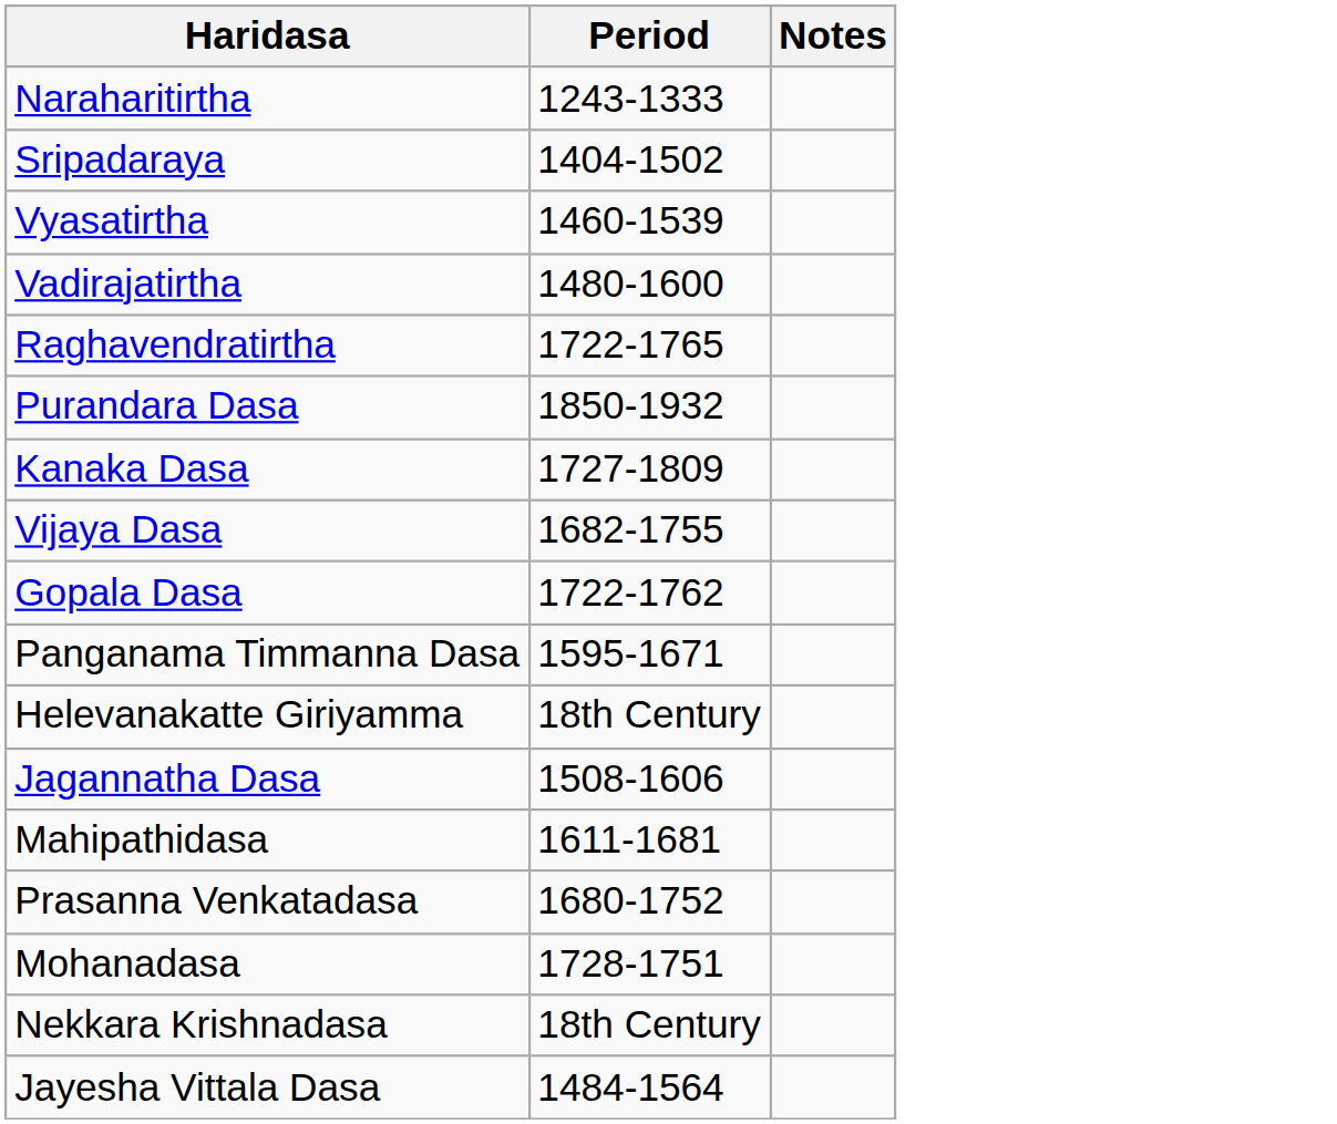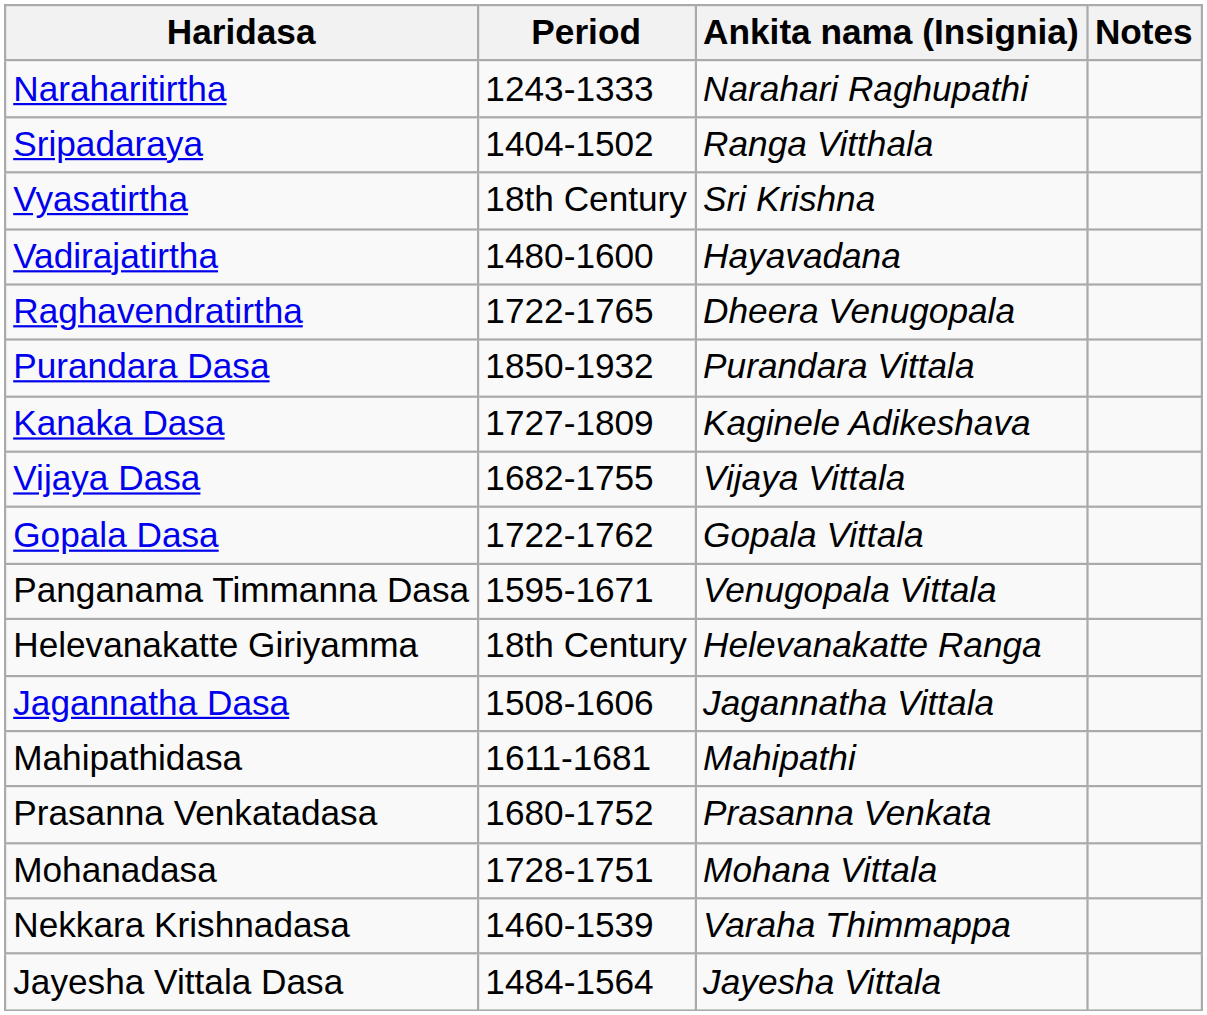+ column: Ankita nama (Insignia) | Narahari Raghupathi | Ranga Vitthala | Sri Krishna | Hayavadana | Dheera Venugopala | Purandara Vittala | Kaginele Adikeshava | Vijaya Vittala | Gopala Vittala | Venugopala Vittala | Helevanakatte Ranga | Jagannatha Vittala | Mahipathi | Prasanna Venkata | Mohana Vittala | Varaha Thimmappa | Jayesha Vittala
Vyasatirtha | Period: 1460-1539 -> 18th Century
Nekkara Krishnadasa | Period: 18th Century -> 1460-1539
